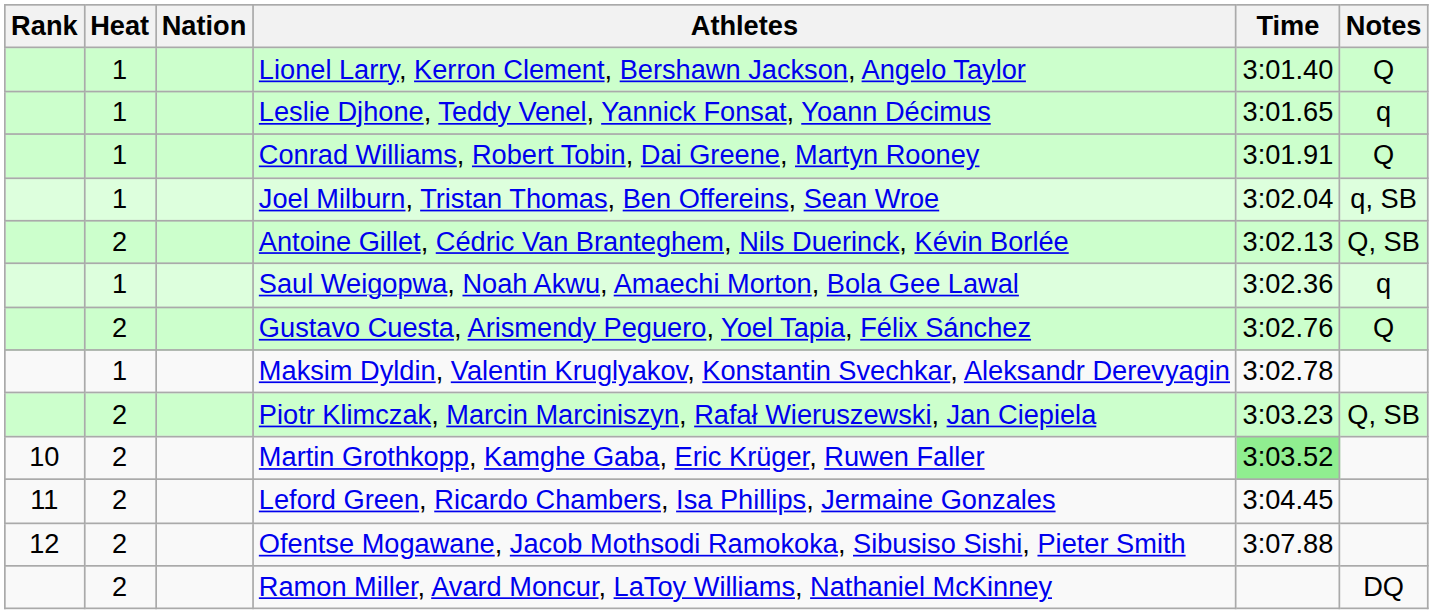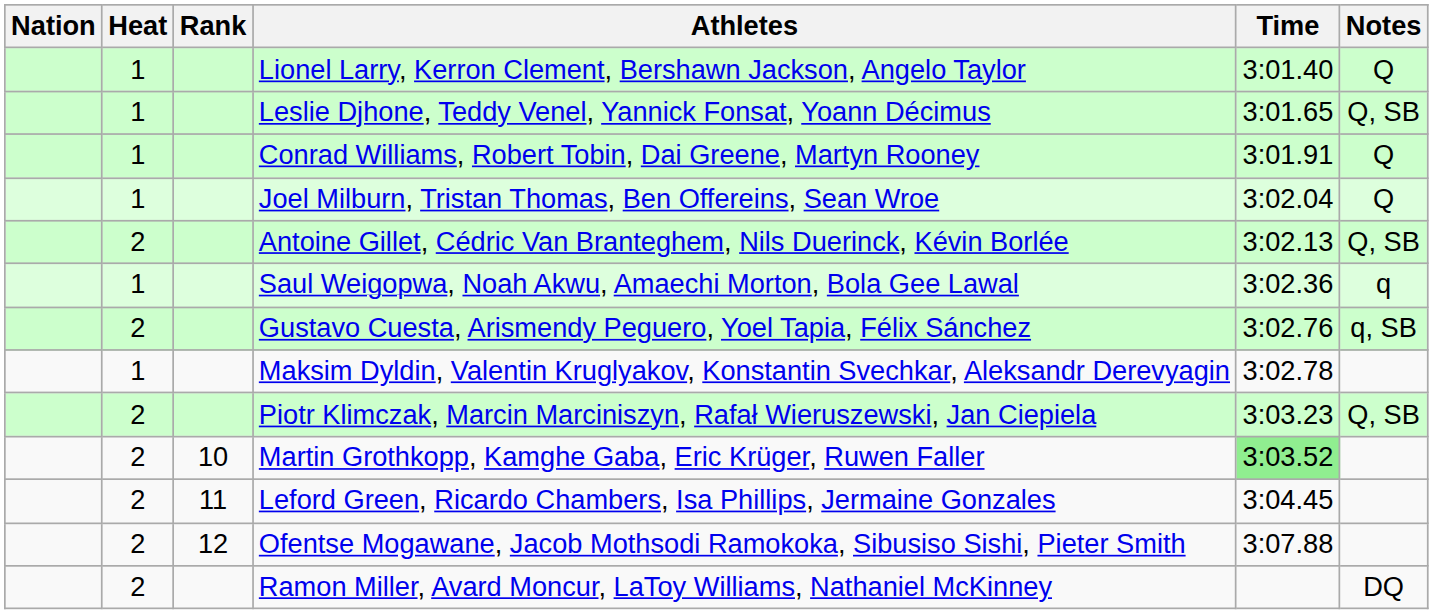columns swapped: Rank <-> Nation
Leslie Djhone, Teddy Venel, Yannick Fonsat, Yoann Décimus | Notes: q -> Q, SB
Joel Milburn, Tristan Thomas, Ben Offereins, Sean Wroe | Notes: q, SB -> Q
Gustavo Cuesta, Arismendy Peguero, Yoel Tapia, Félix Sánchez | Notes: Q -> q, SB
